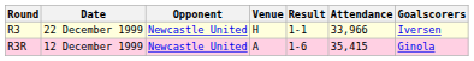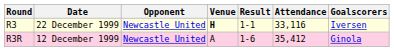R3 | Venue: normal -> bold
R3 | Attendance: 33,966 -> 33,116
R3R | Attendance: 35,415 -> 35,412
